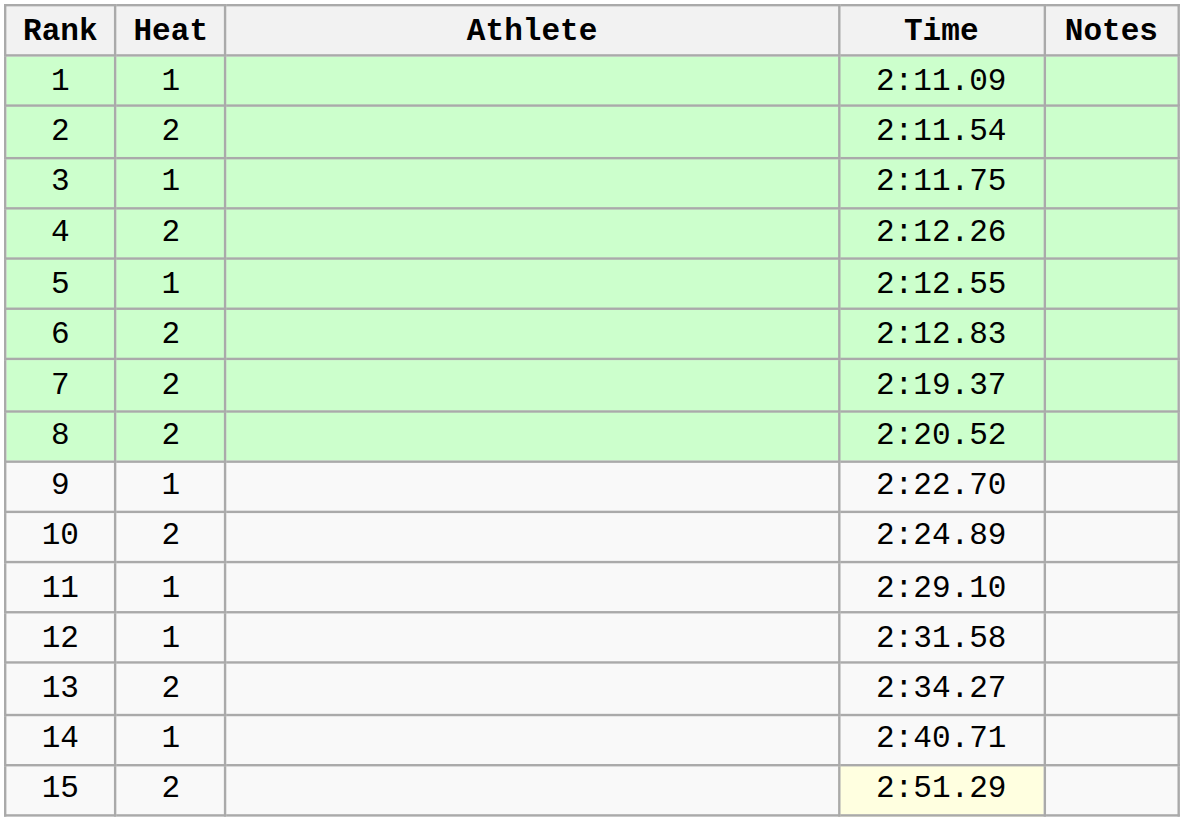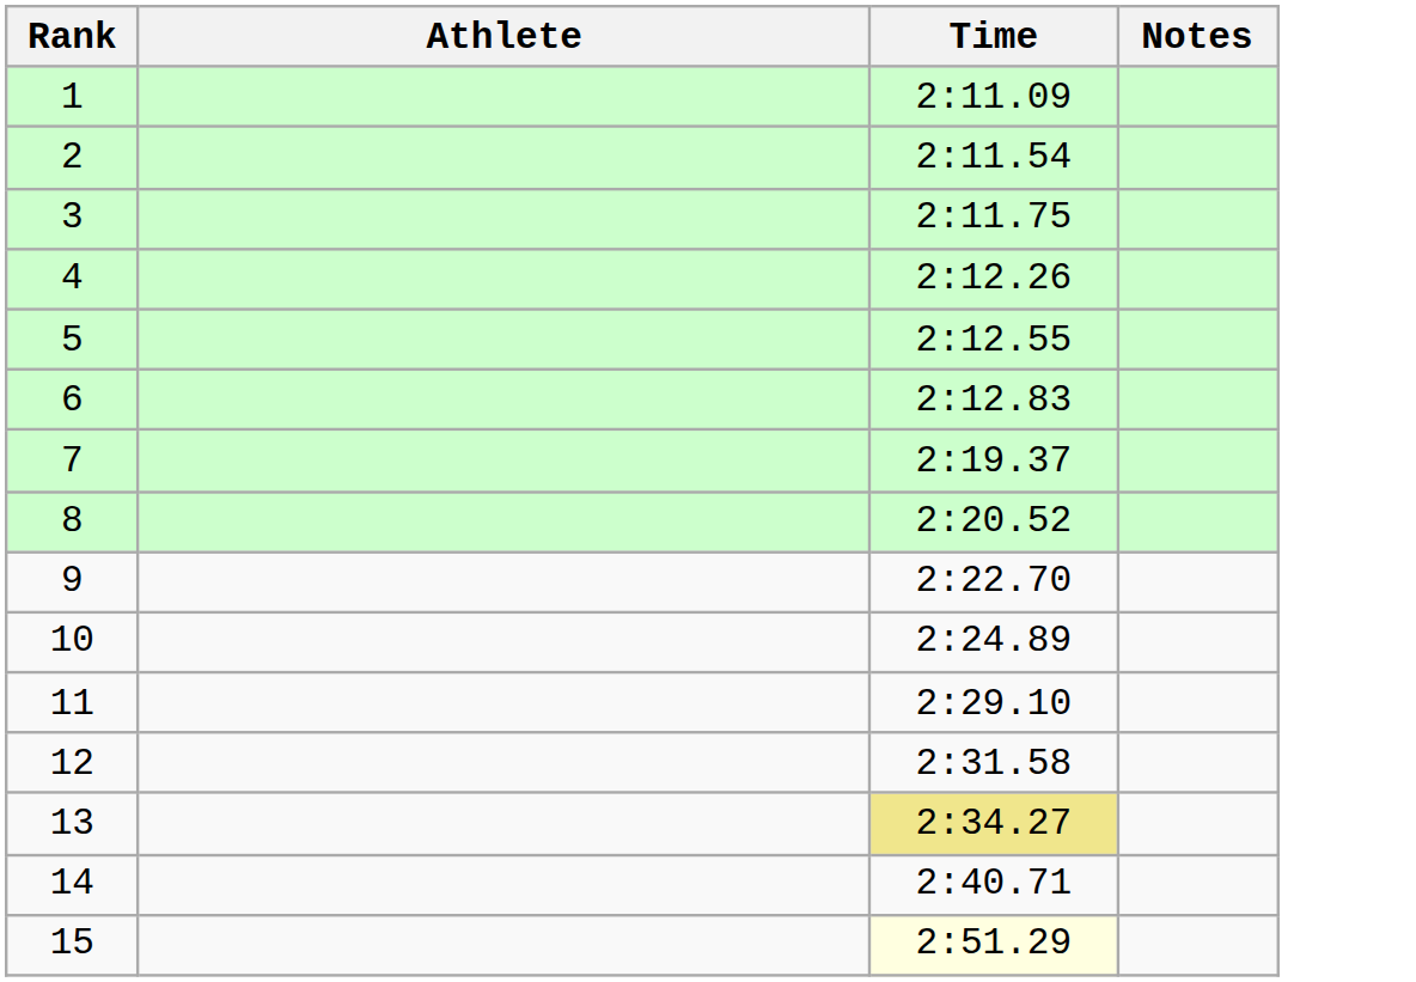- column: Heat | 1 | 2 | 1 | 2 | 1 | 2 | 2 | 2 | 1 | 2 | 1 | 1 | 2 | 1 | 2
13 | Time: no background -> khaki background
